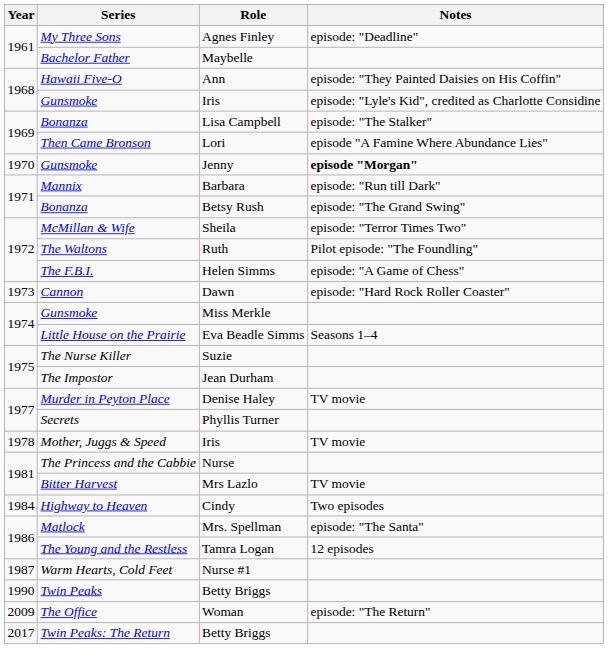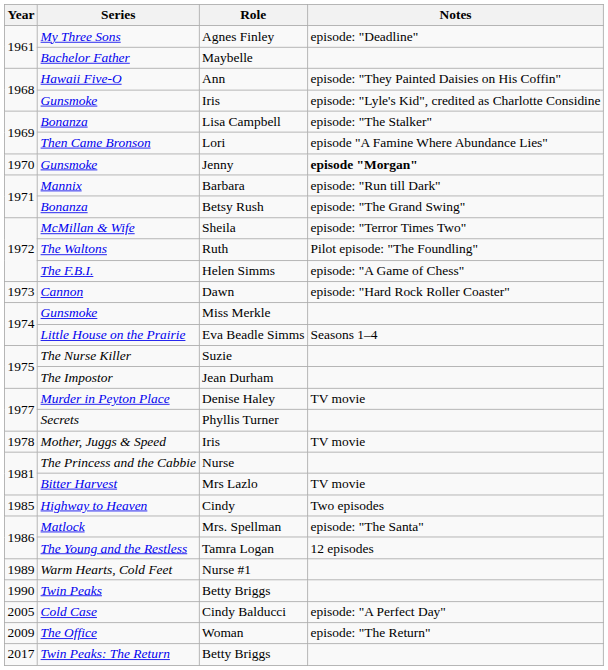Cindy | Year: 1984 -> 1985
Nurse #1 | Year: 1987 -> 1989
+ row: 2005 | Cold Case | Cindy Balducci | episode: "A Perfect Day"
